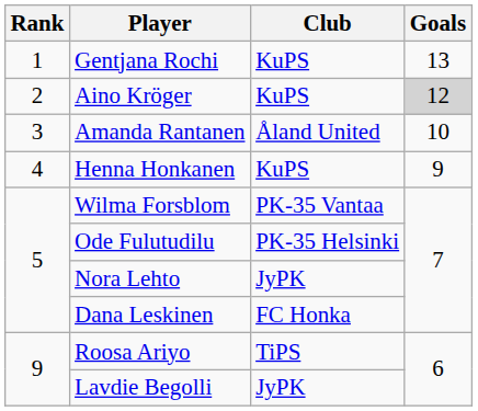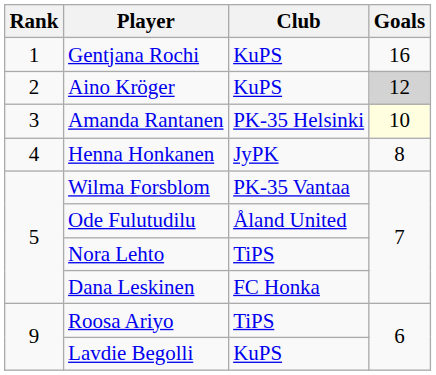Gentjana Rochi | Goals: 13 -> 16
Amanda Rantanen | Club: Åland United -> PK-35 Helsinki
Amanda Rantanen | Goals: no background -> lightyellow background
Henna Honkanen | Club: KuPS -> JyPK
Henna Honkanen | Goals: 9 -> 8
Ode Fulutudilu | Club: PK-35 Helsinki -> Åland United
Nora Lehto | Club: JyPK -> TiPS
Lavdie Begolli | Club: JyPK -> KuPS
